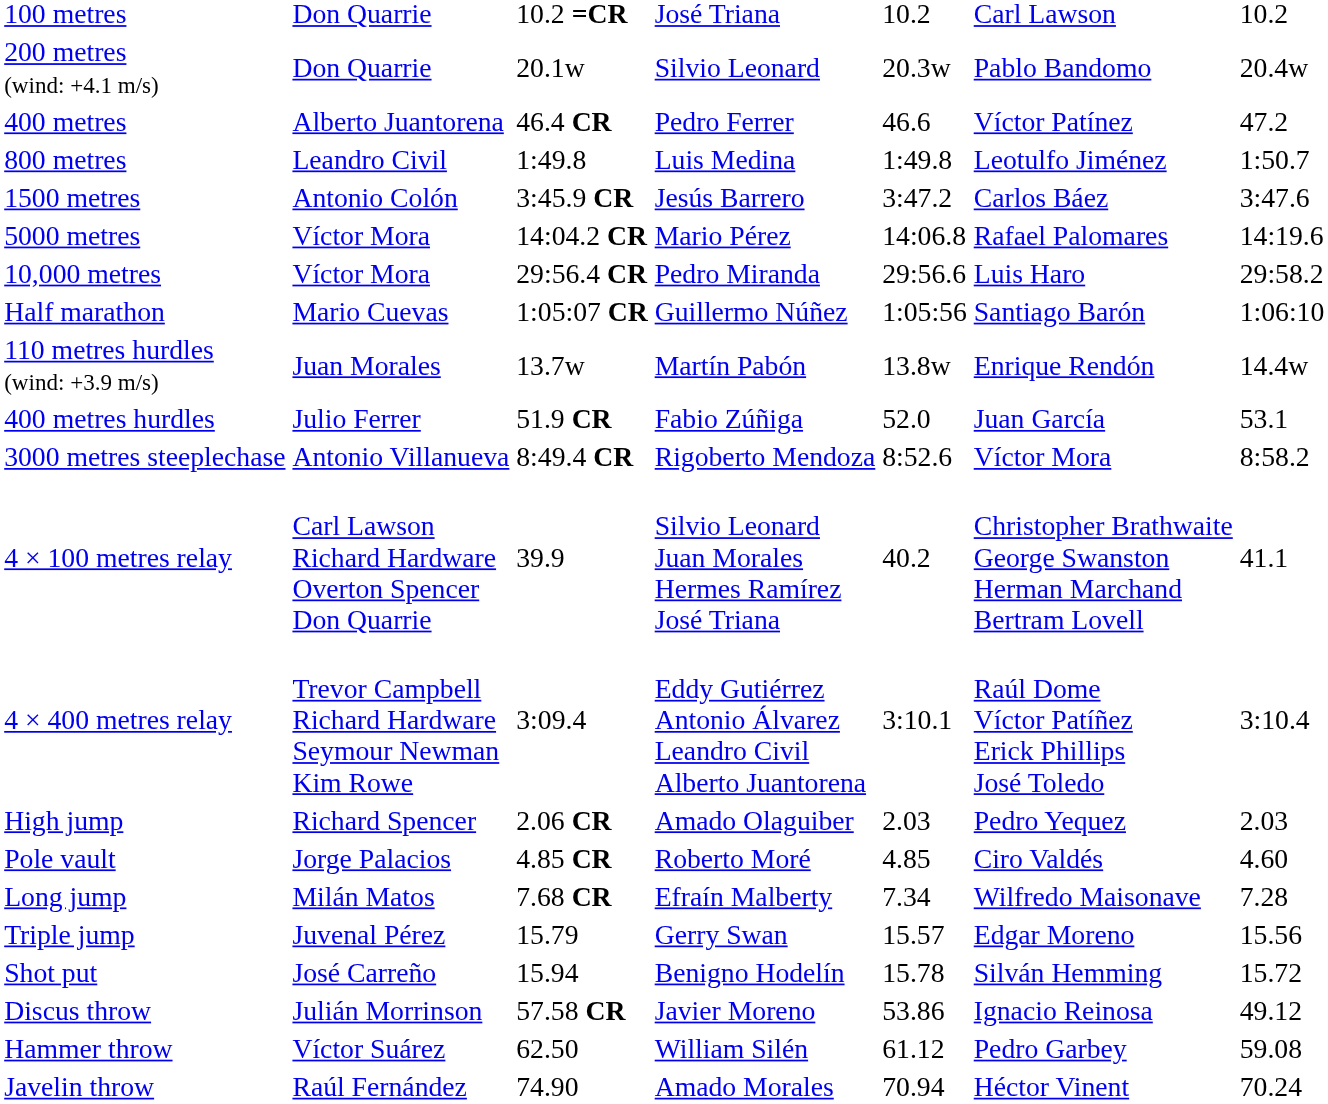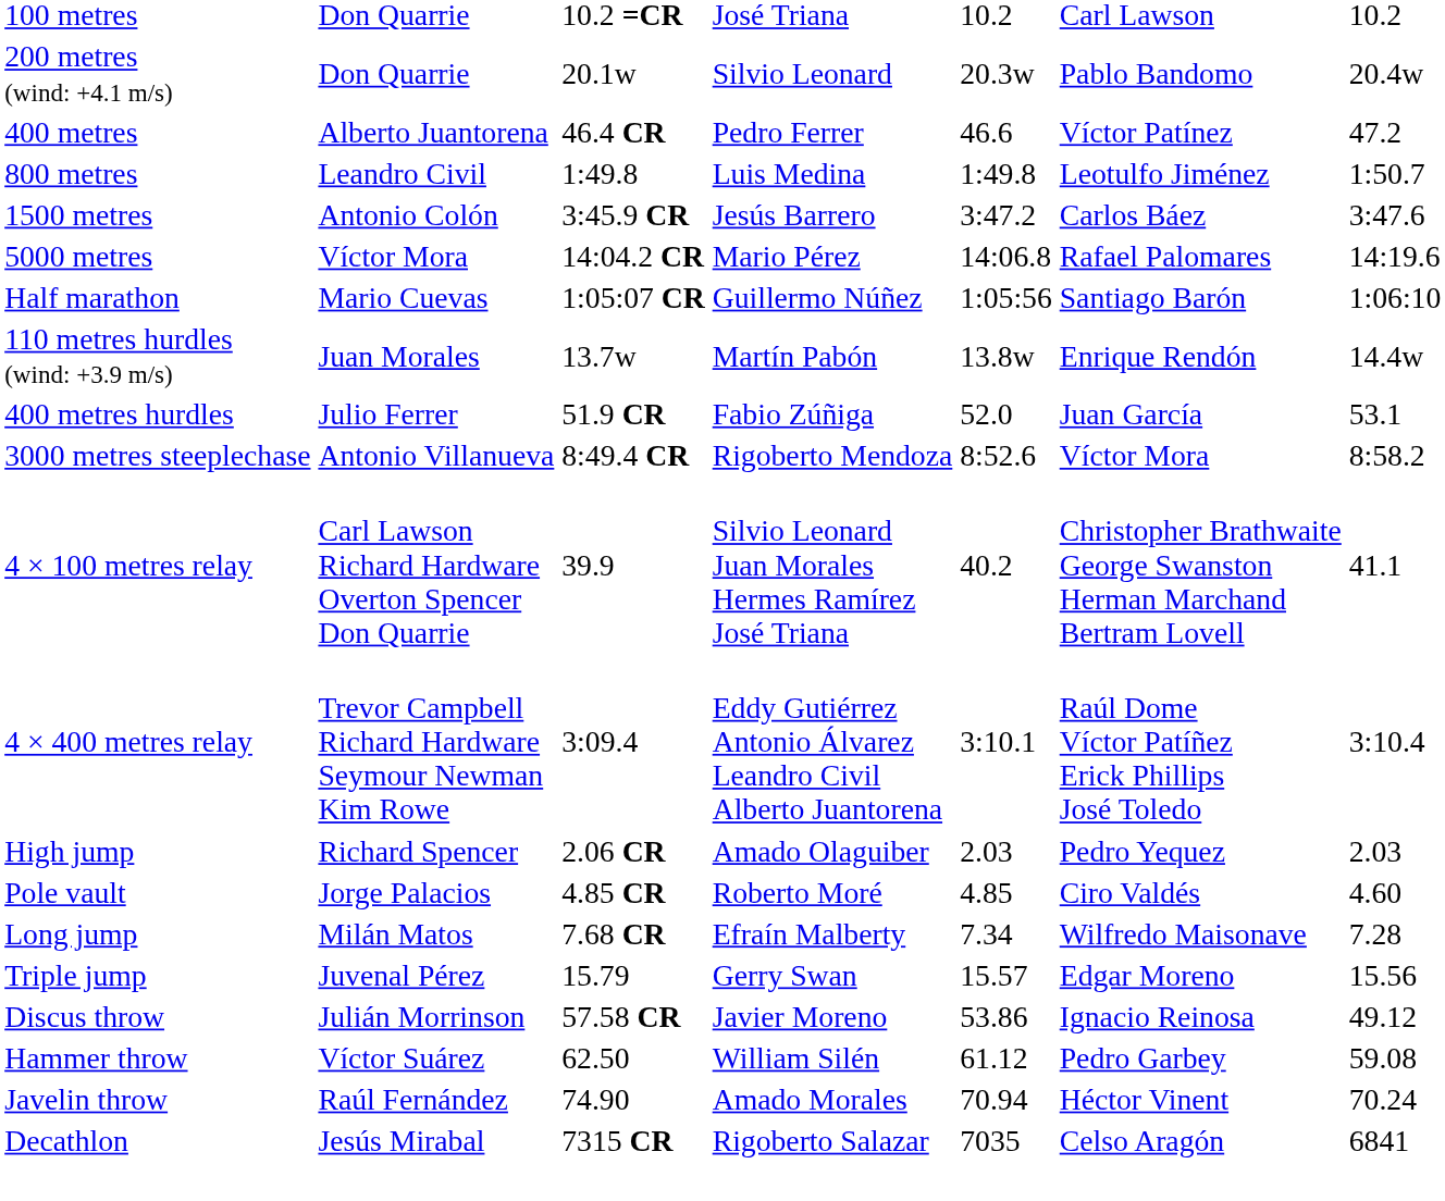- row: 10,000 metres | Víctor Mora | 29:56.4 CR | Pedro Miranda | 29:56.6 | Luis Haro | 29:58.2
- row: Shot put | José Carreño | 15.94 | Benigno Hodelín | 15.78 | Silván Hemming | 15.72
+ row: Decathlon | Jesús Mirabal | 7315 CR | Rigoberto Salazar | 7035 | Celso Aragón | 6841
